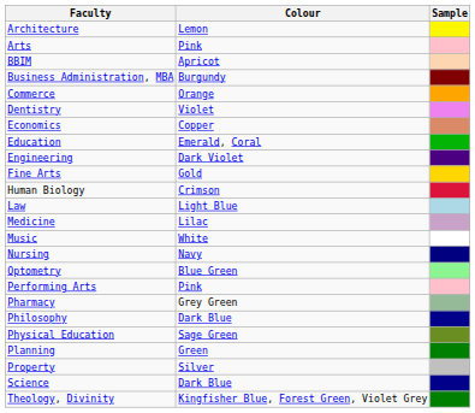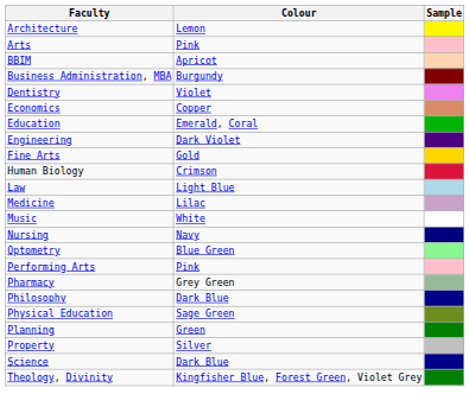- row: Commerce | Orange
